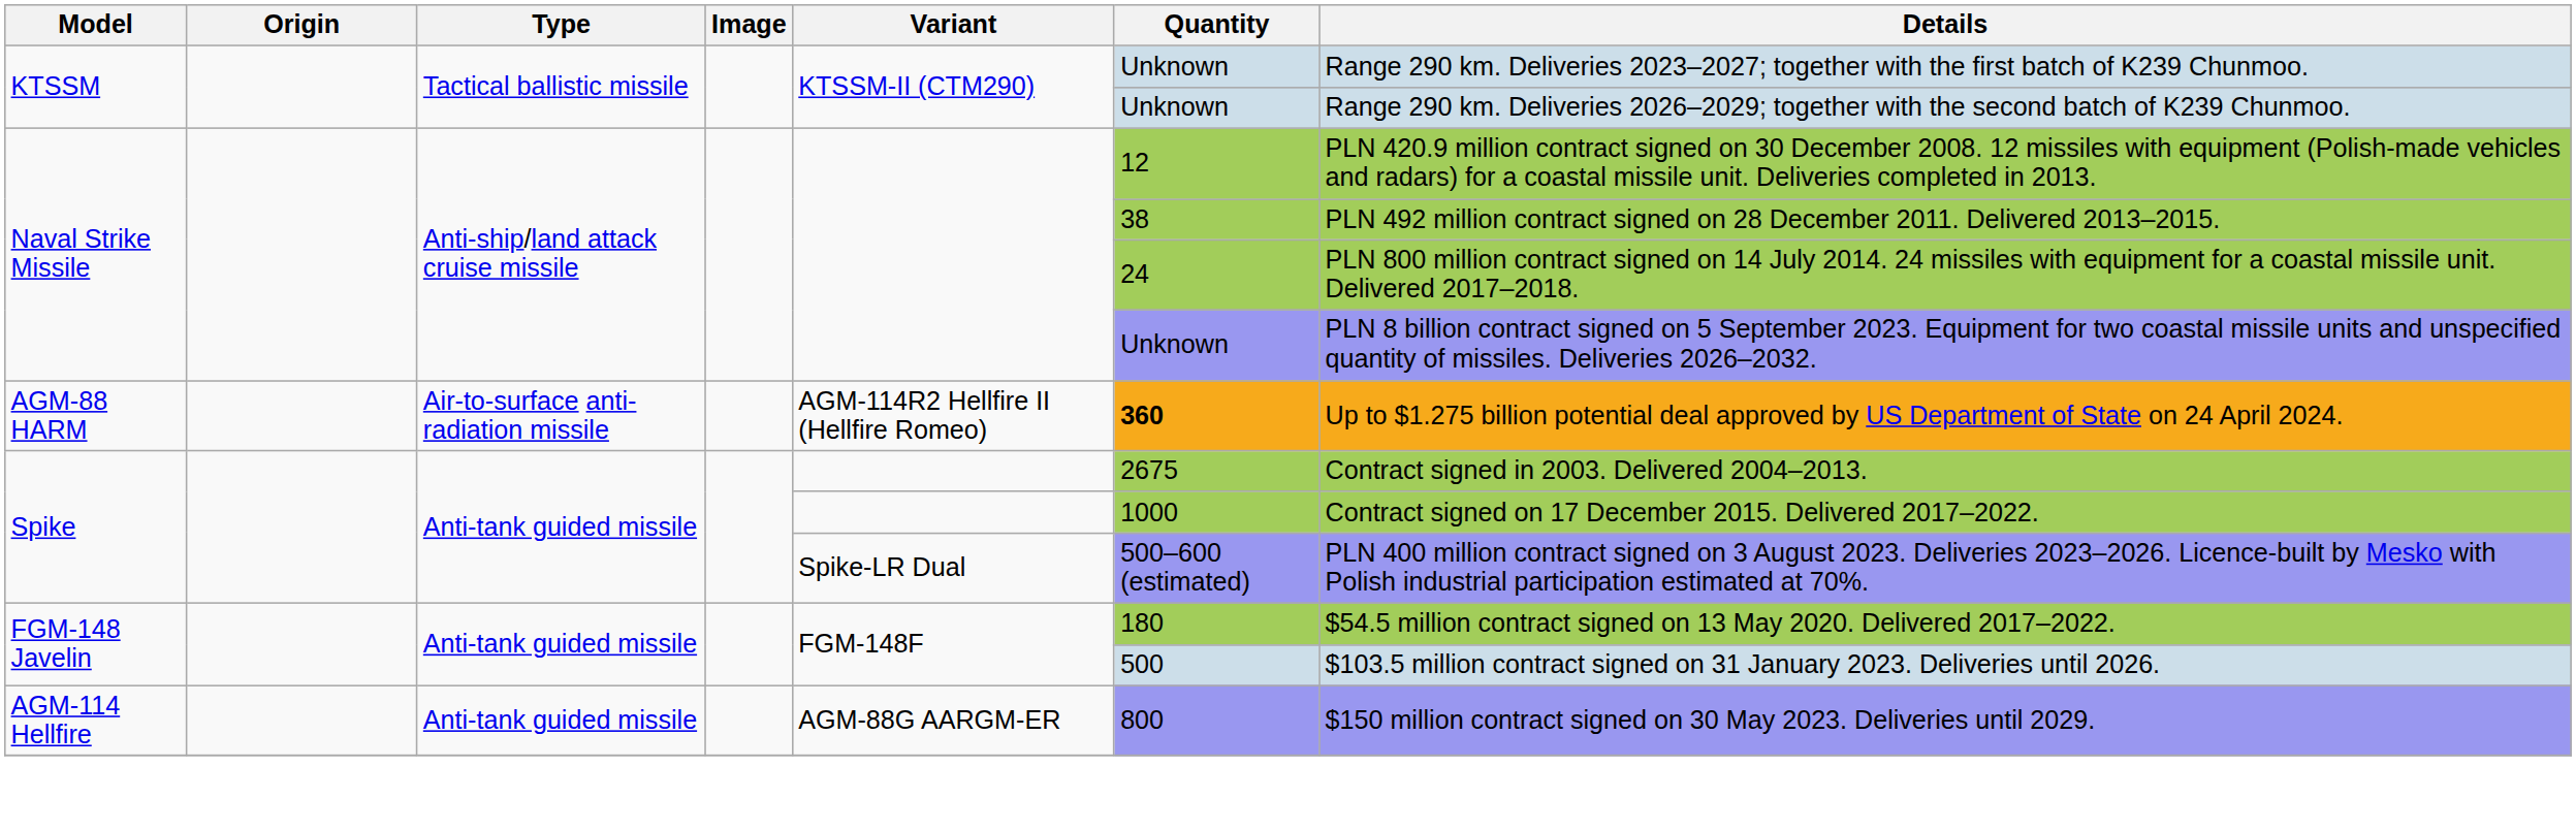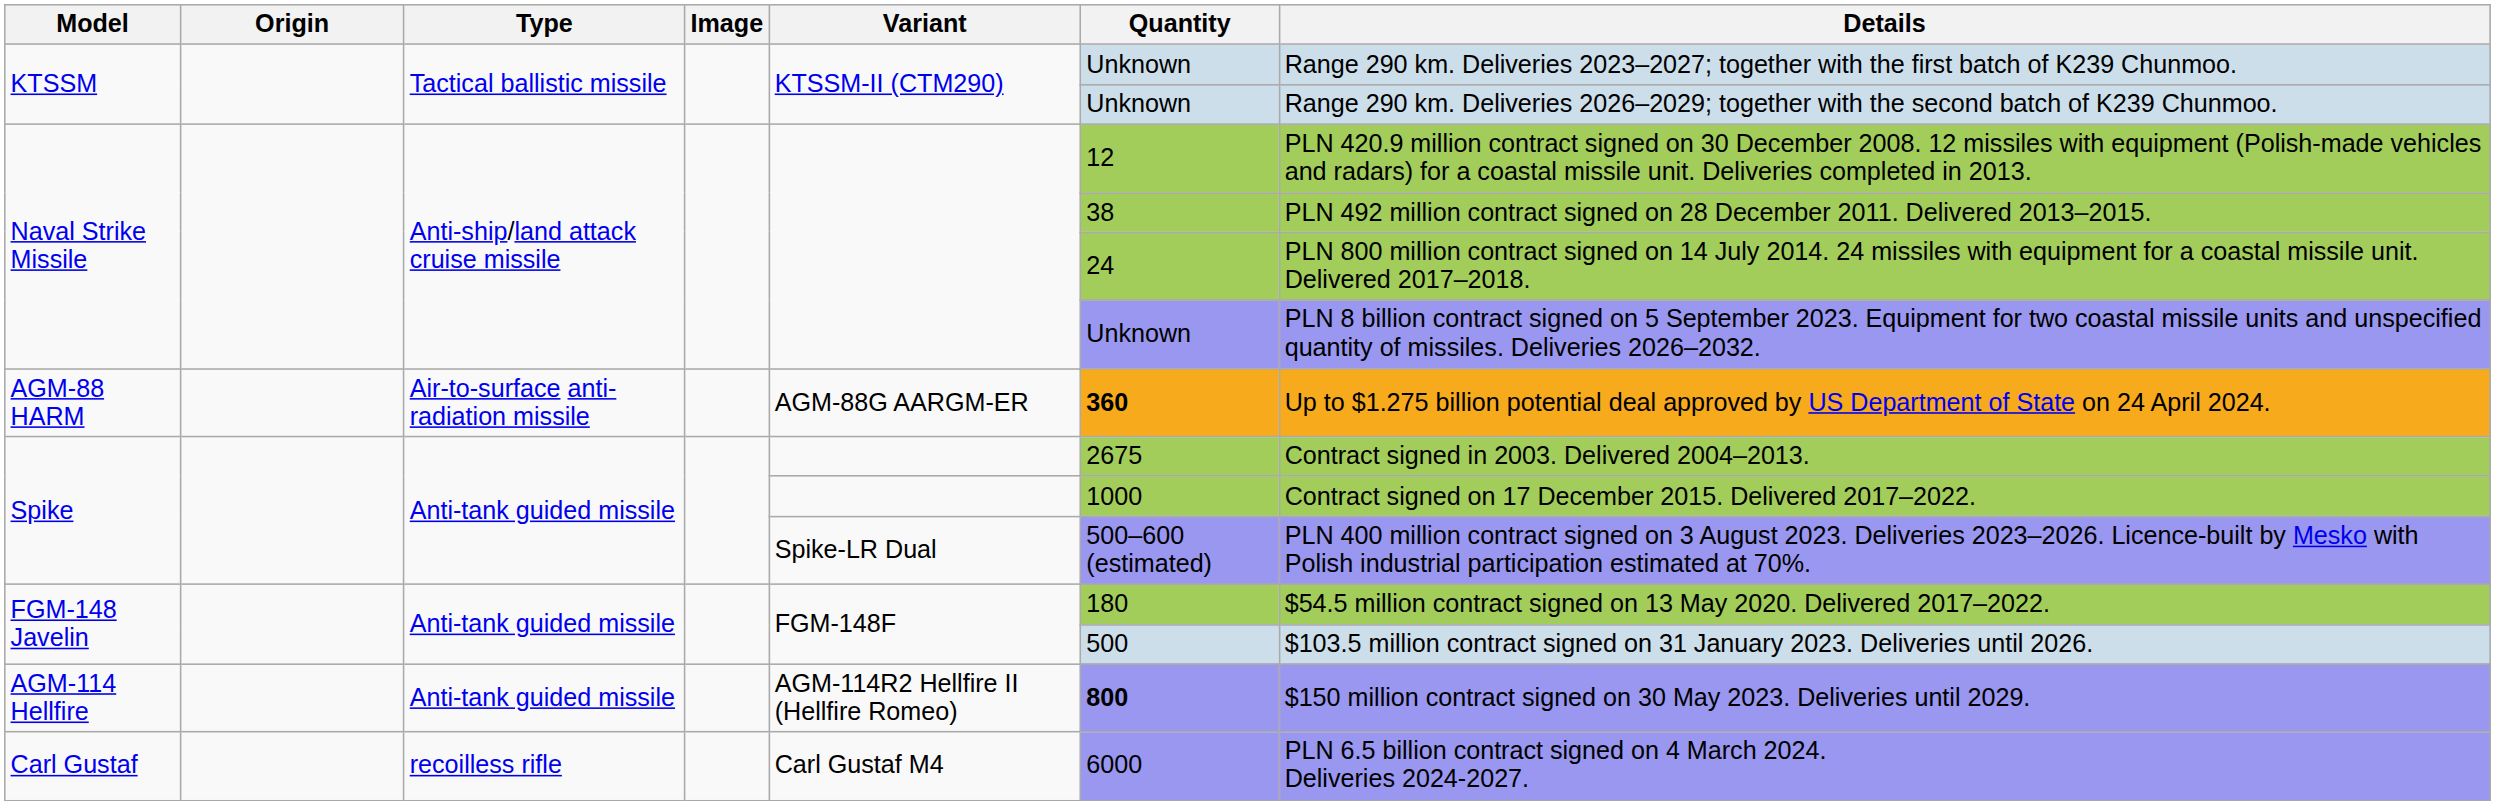AGM-88 HARM | Variant: AGM-114R2 Hellfire II (Hellfire Romeo) -> AGM-88G AARGM-ER
AGM-114 Hellfire | Variant: AGM-88G AARGM-ER -> AGM-114R2 Hellfire II (Hellfire Romeo)
AGM-114 Hellfire | Quantity: normal -> bold
+ row: Carl Gustaf | recoilless rifle | Carl Gustaf M4 | 6000 | PLN 6.5 billion contract signed on 4 March 2024. Deliveries 2024-2027.
